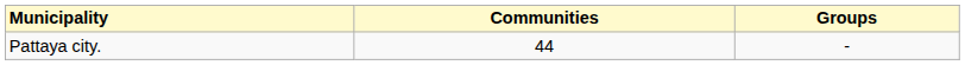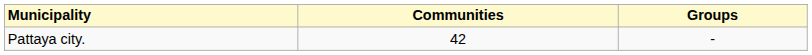Pattaya city. | Communities: 44 -> 42
